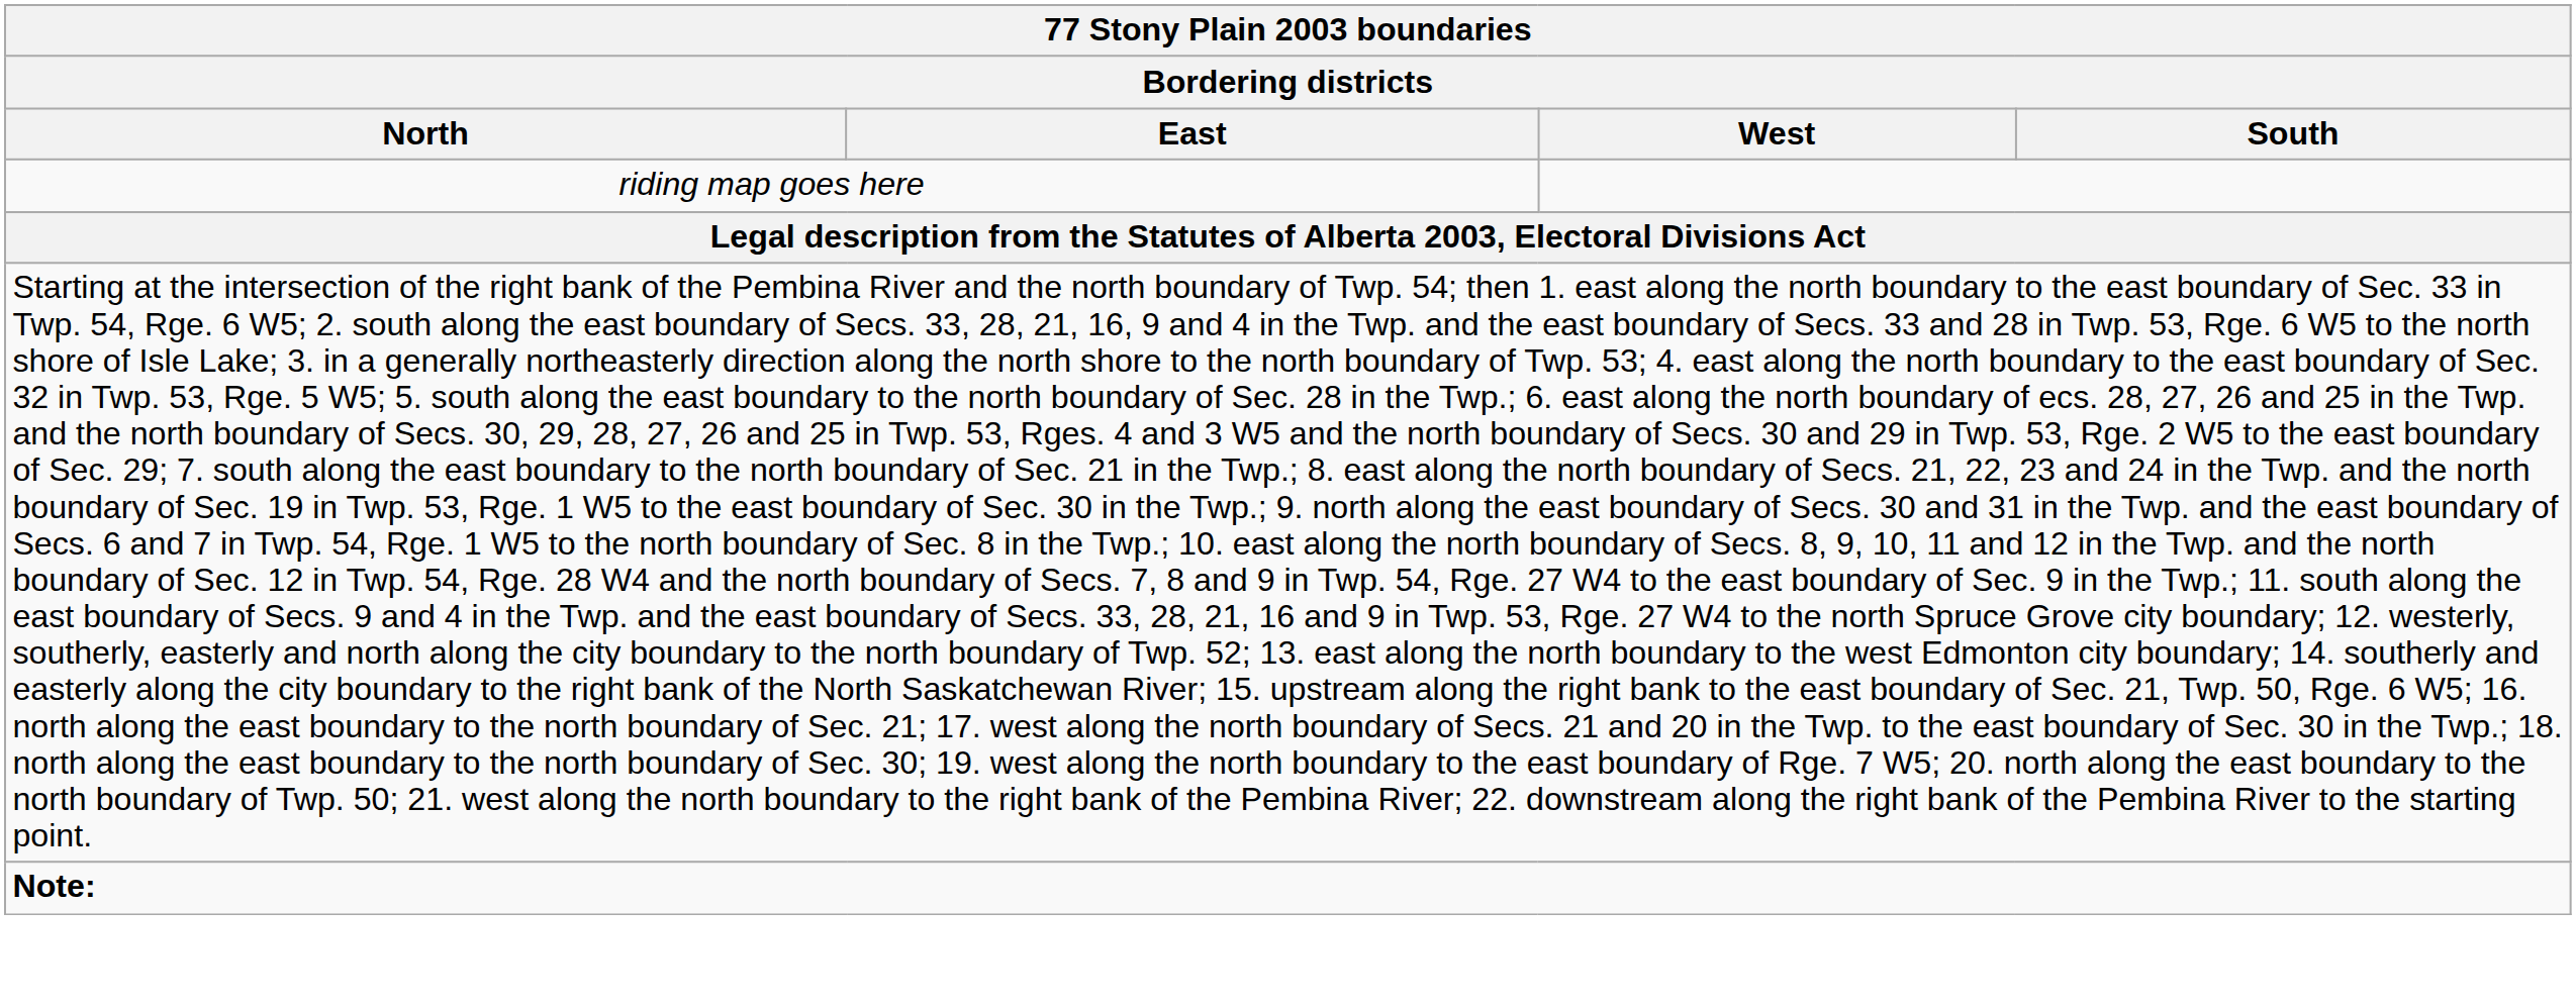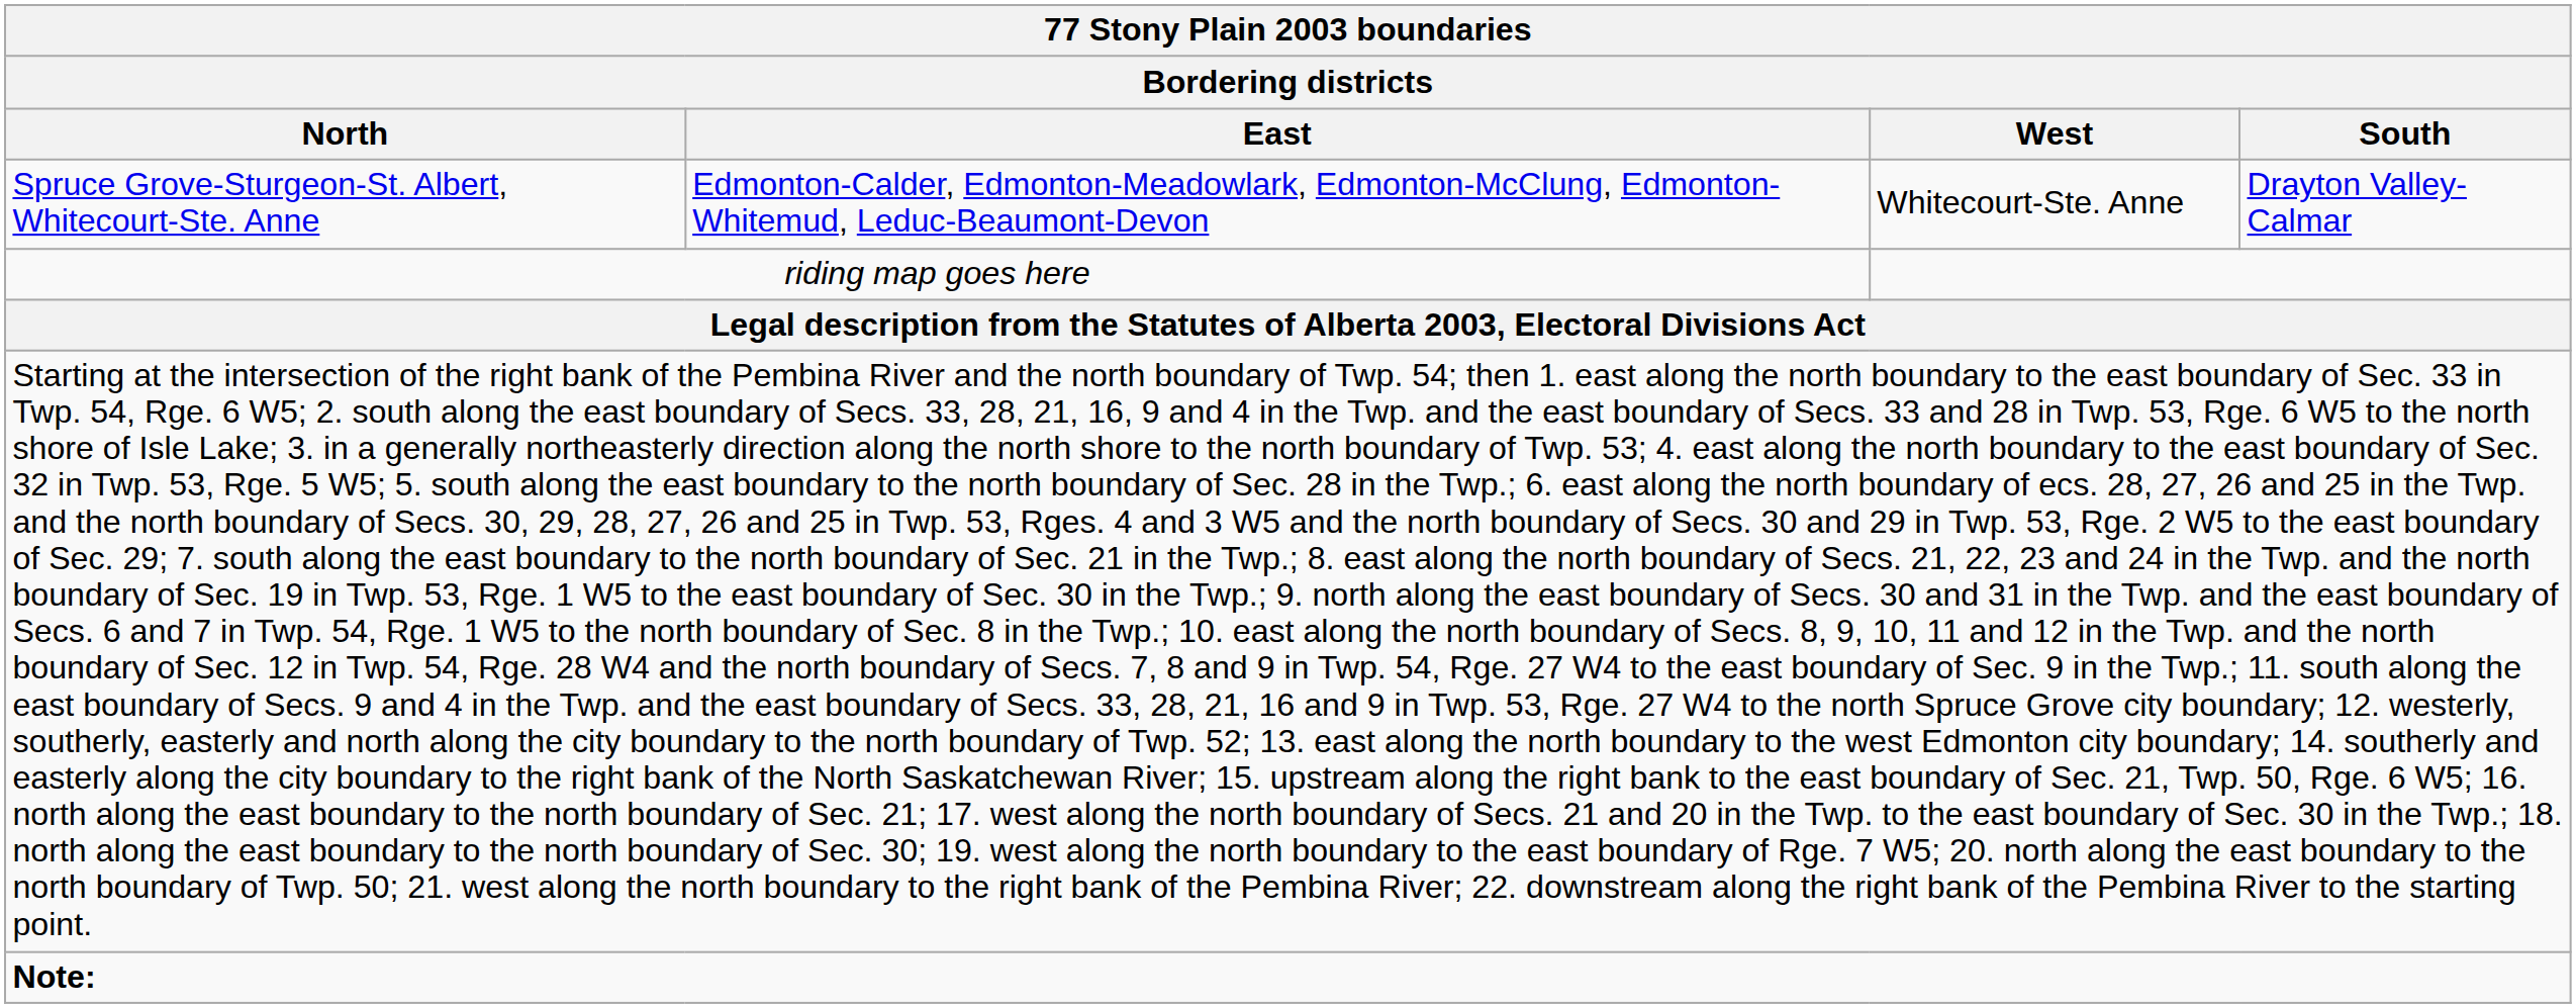+ row: Spruce Grove-Sturgeon-St. Albert, Whitecourt-Ste. Anne | Edmonton-Calder, Edmonton-Meadowlark, Edmonton-McClung, Edmonton-Whitemud, Leduc-Beaumont-Devon | Whitecourt-Ste. Anne | Drayton Valley-Calmar
